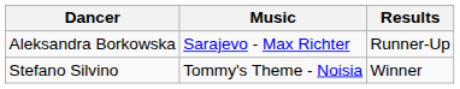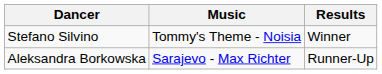rows swapped: Aleksandra Borkowska <-> Stefano Silvino
